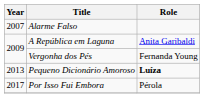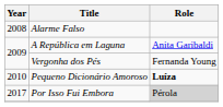Alarme Falso | Year: 2007 -> 2008
Pequeno Dicionário Amoroso | Year: 2013 -> 2010
Por Isso Fui Embora | Role: no background -> lightgrey background
